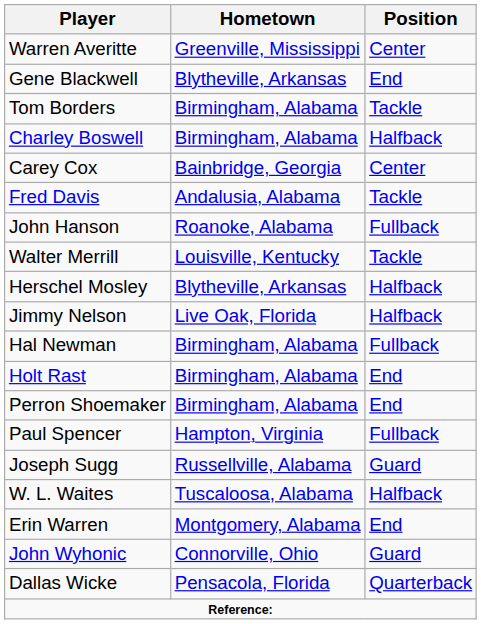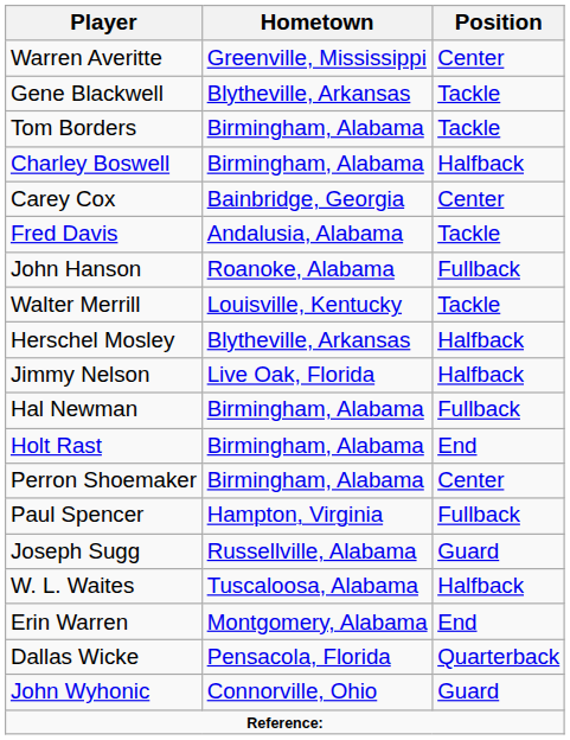Gene Blackwell | Position: End -> Tackle
Perron Shoemaker | Position: End -> Center
rows swapped: Dallas Wicke <-> John Wyhonic
